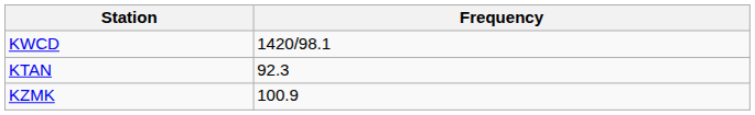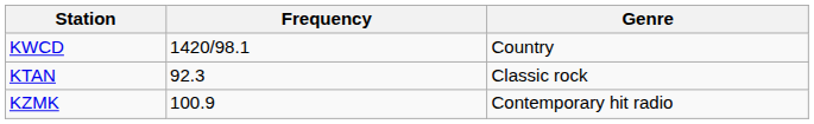+ column: Genre | Country | Classic rock | Contemporary hit radio
